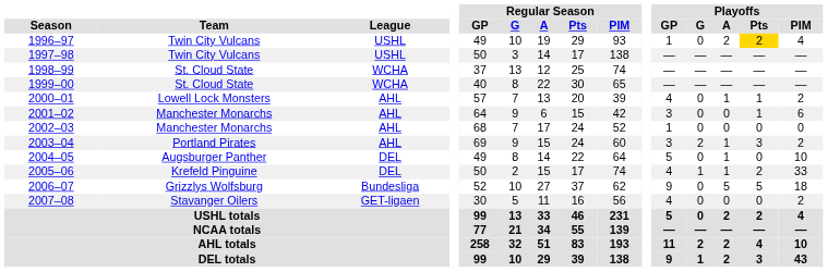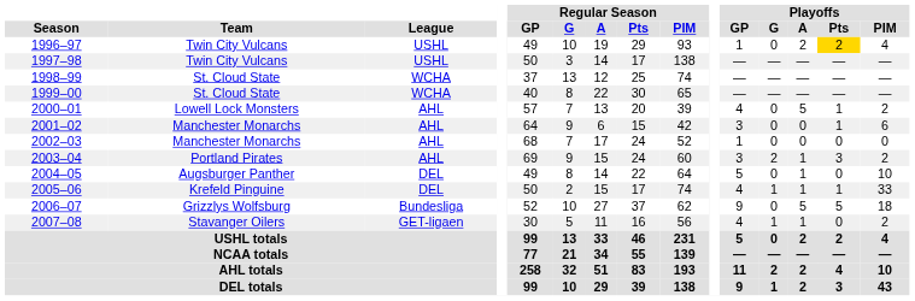2000–01 | Playoffs / A: 1 -> 5
2005–06 | Playoffs / Pts: 2 -> 1
2007–08 | Playoffs / G: 0 -> 1
2007–08 | Playoffs / A: 0 -> 1
